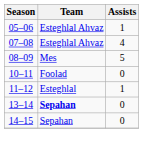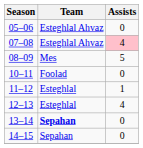05–06 | Assists: 1 -> 0
07–08 | Assists: no background -> pink background
+ row: 12–13 | Esteghlal | 4
